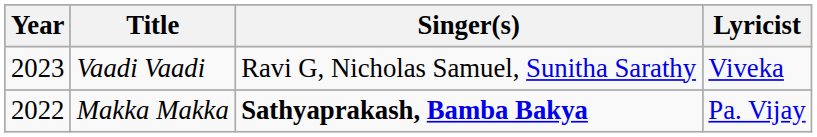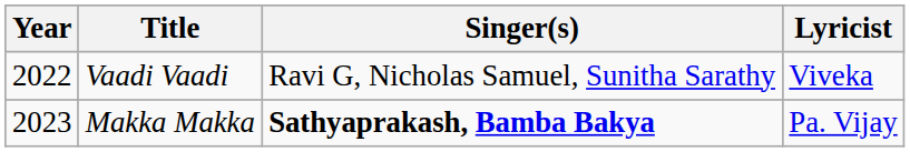Vaadi Vaadi | Year: 2023 -> 2022
Makka Makka | Year: 2022 -> 2023
